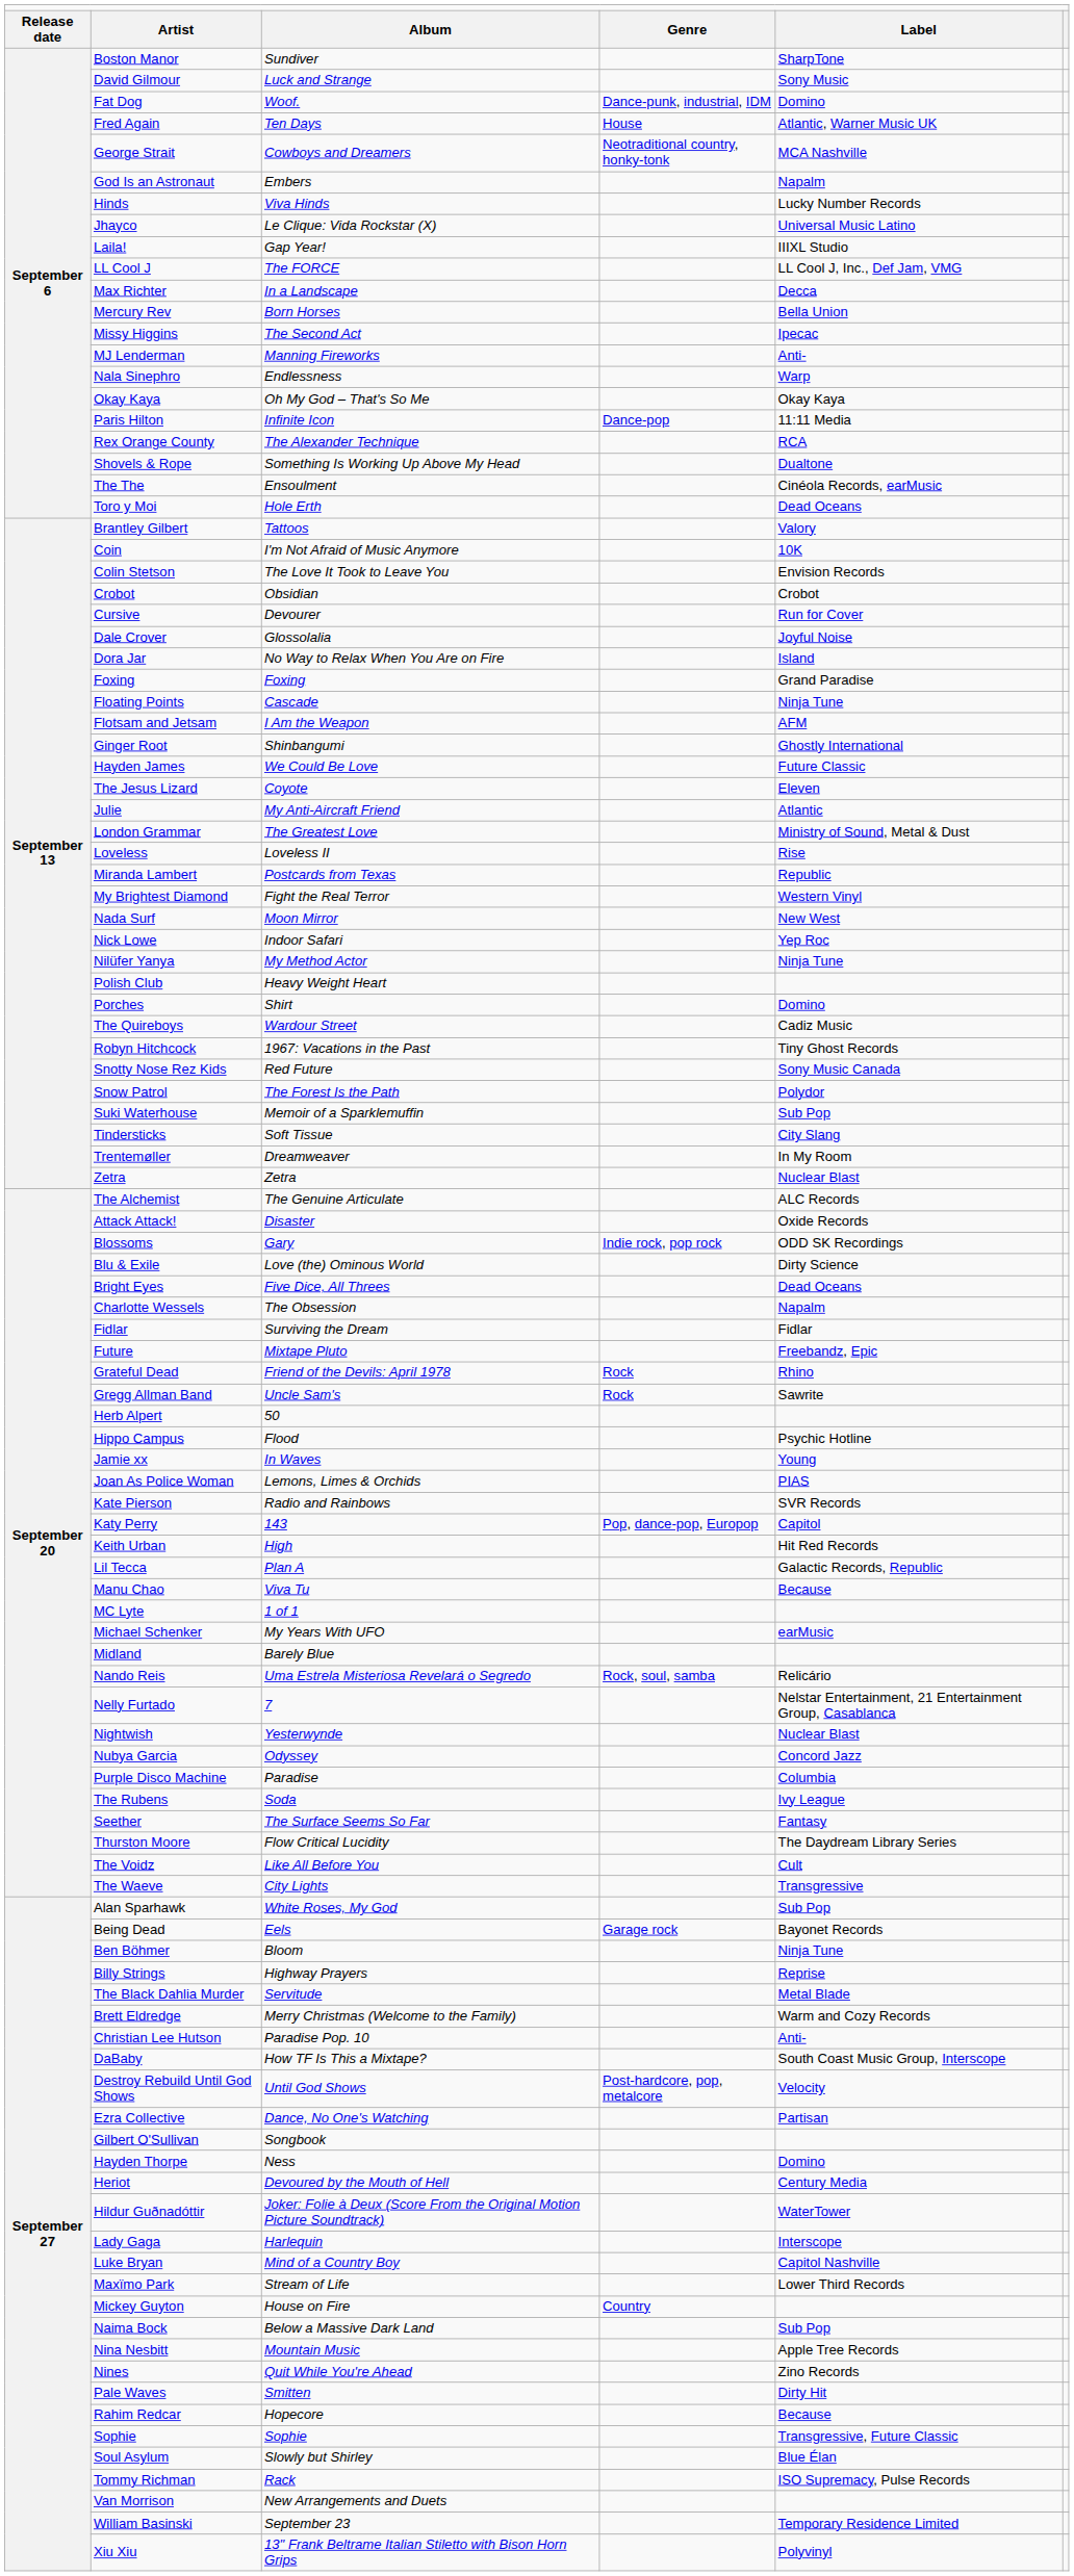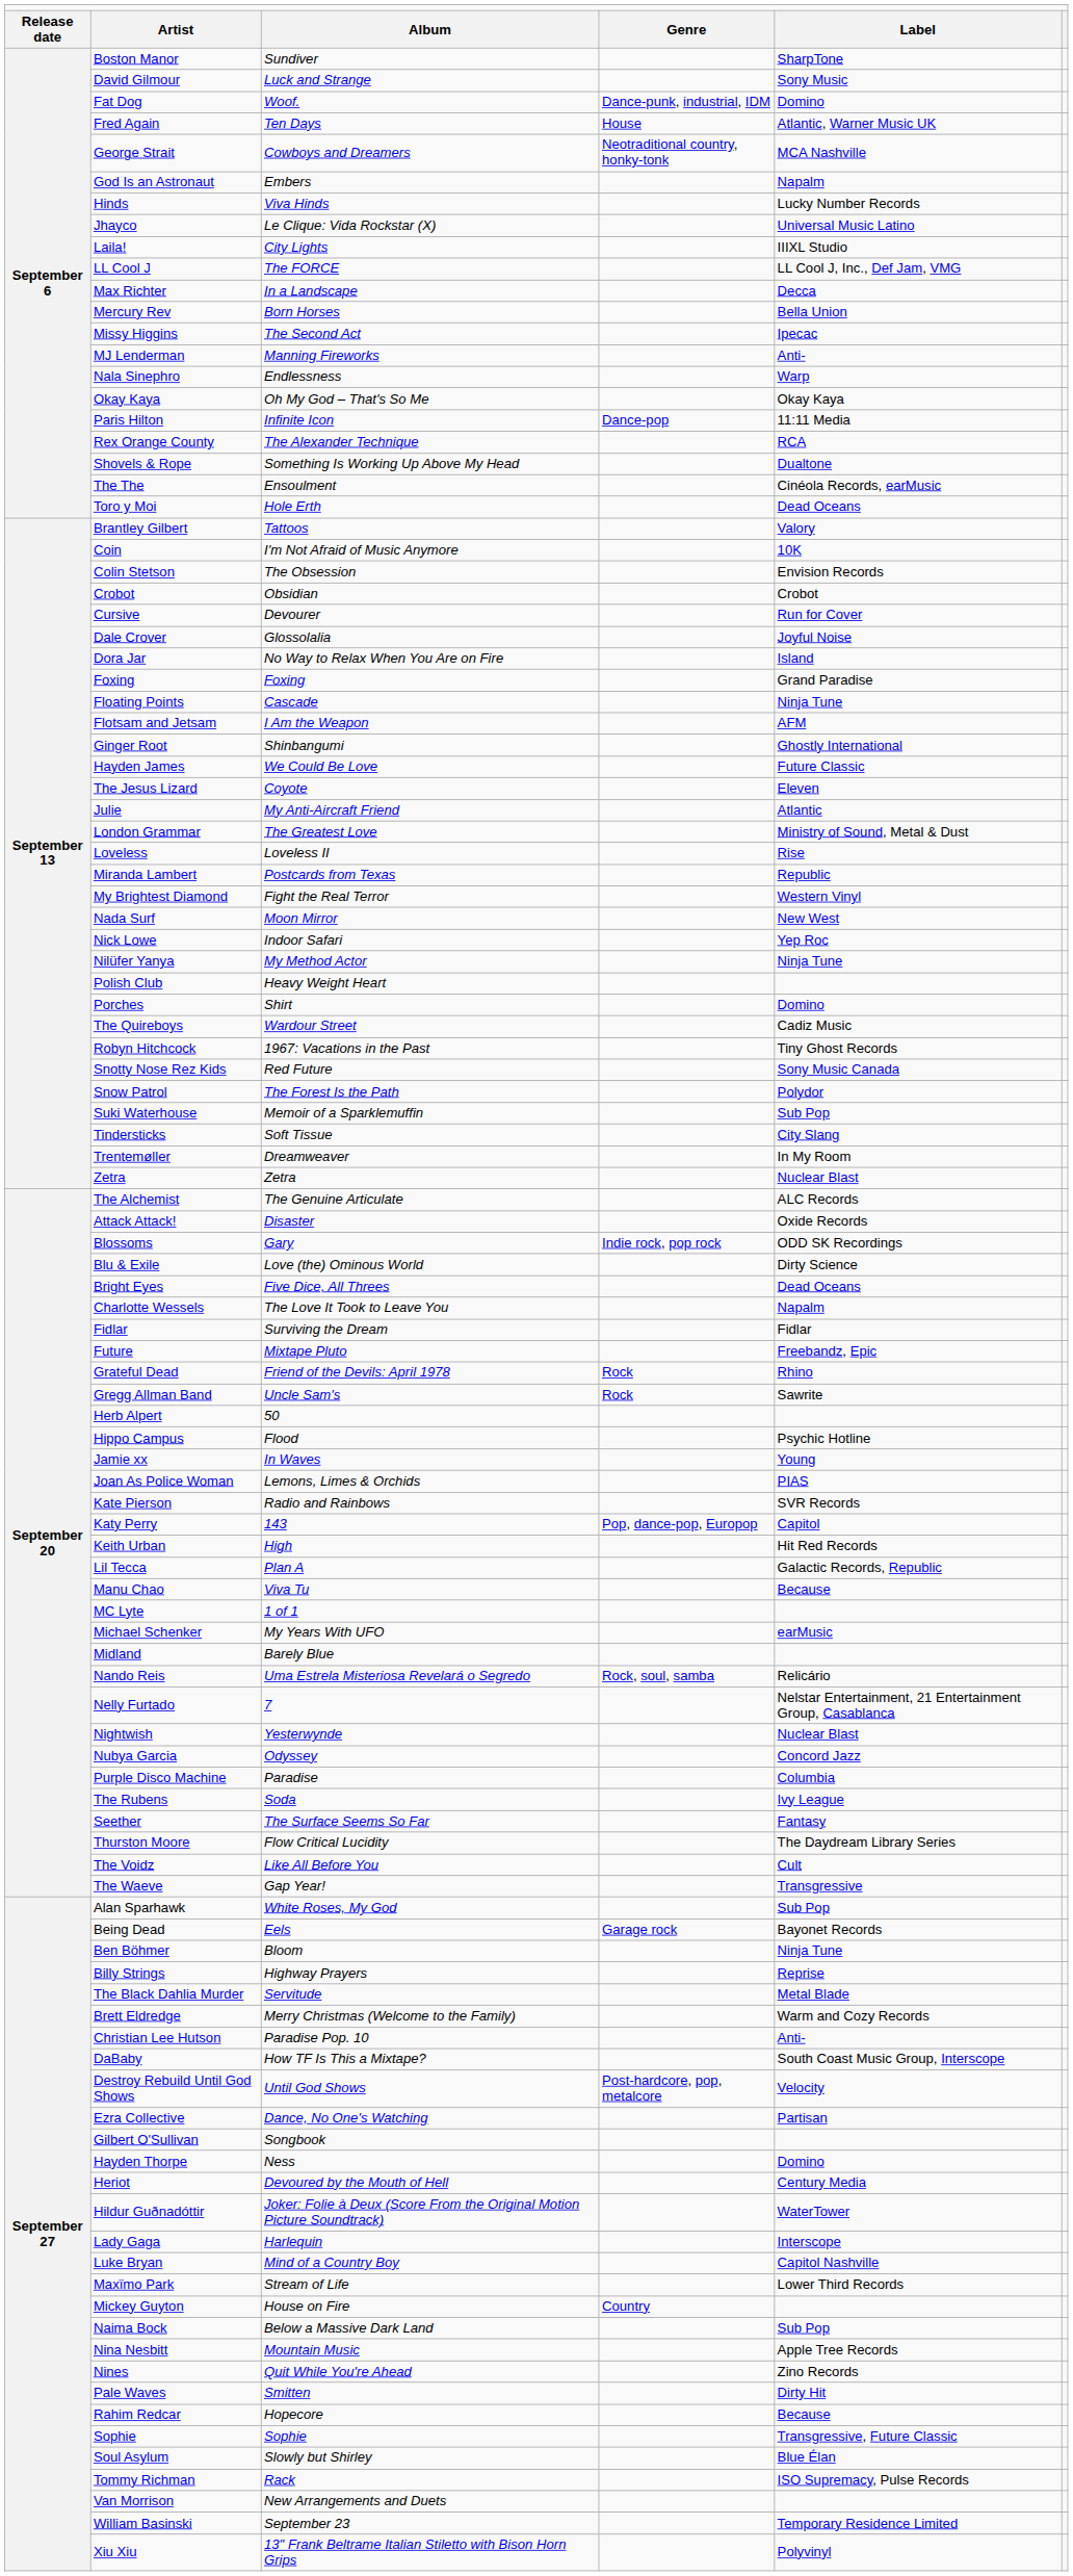Laila! | column 3: Gap Year! -> City Lights
Colin Stetson | column 3: The Love It Took to Leave You -> The Obsession
Charlotte Wessels | column 3: The Obsession -> The Love It Took to Leave You
The Waeve | column 3: City Lights -> Gap Year!
